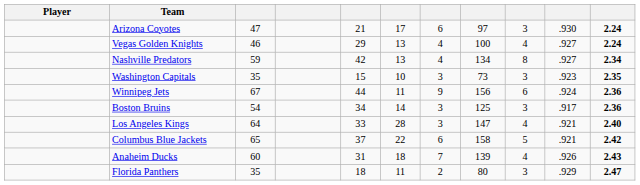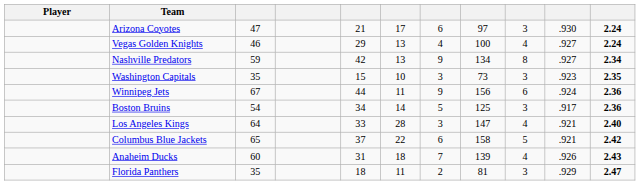Nashville Predators | column 7: 4 -> 9
Boston Bruins | column 7: 3 -> 5
Florida Panthers | column 8: 80 -> 81
